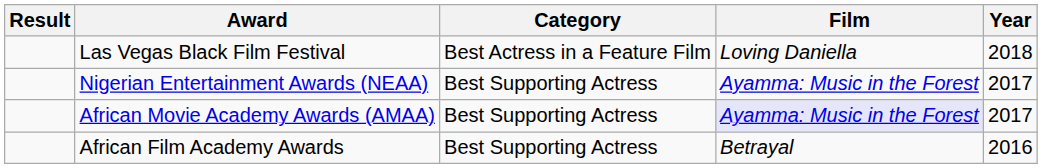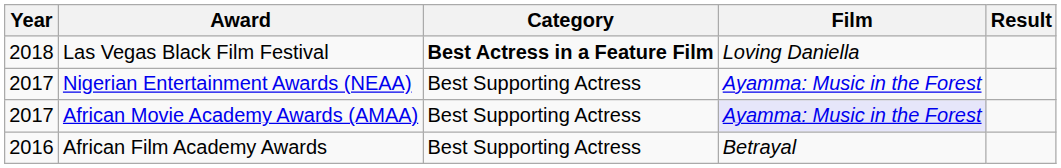columns swapped: Year <-> Result
Las Vegas Black Film Festival | Category: normal -> bold
